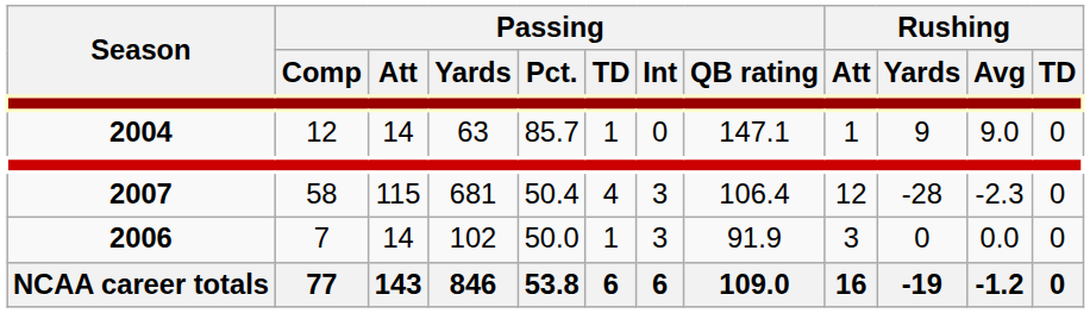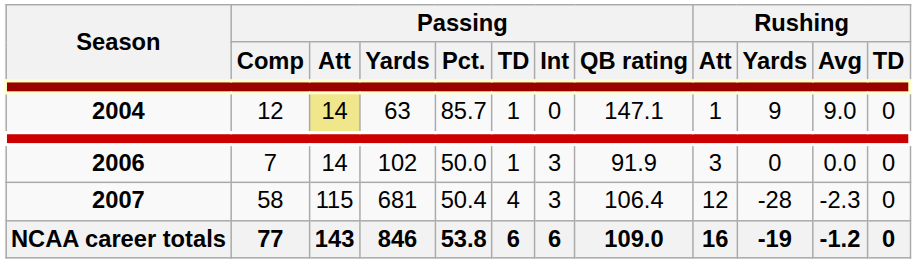2004 | Passing / Att: no background -> khaki background
rows swapped: 2006 <-> 2007
